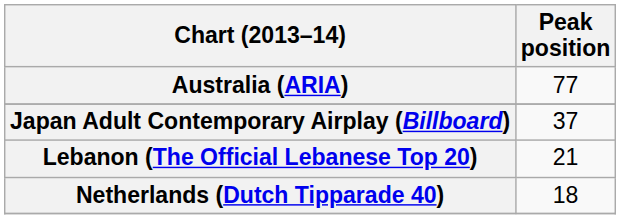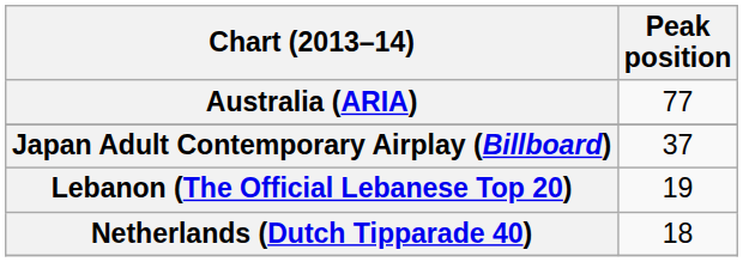Lebanon (The Official Lebanese Top 20) | Peak position: 21 -> 19
